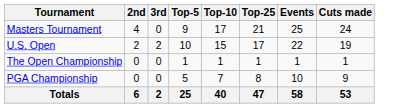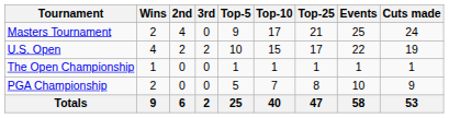+ column: Wins | 2 | 4 | 1 | 2 | 9
